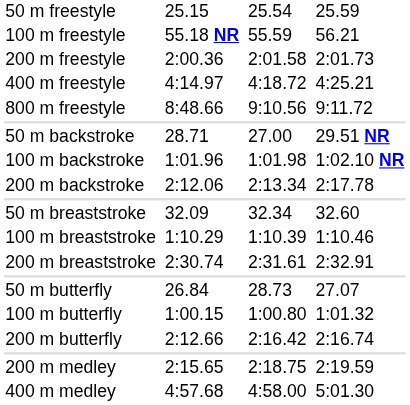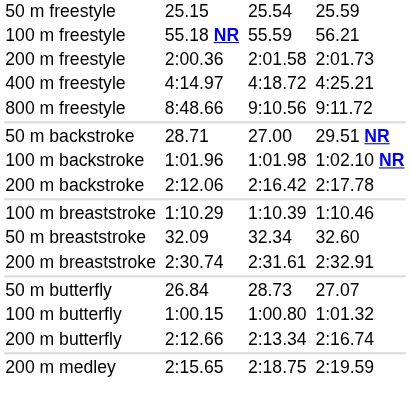200 m backstroke | column 5: 2:13.34 -> 2:16.42
rows swapped: 50 m breaststroke <-> 100 m breaststroke
200 m butterfly | column 5: 2:16.42 -> 2:13.34
- row: 400 m medley | 4:57.68 | 4:58.00 | 5:01.30
